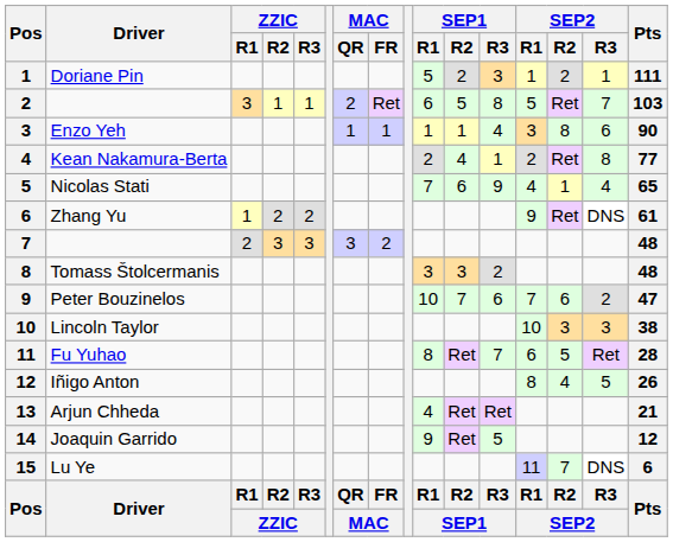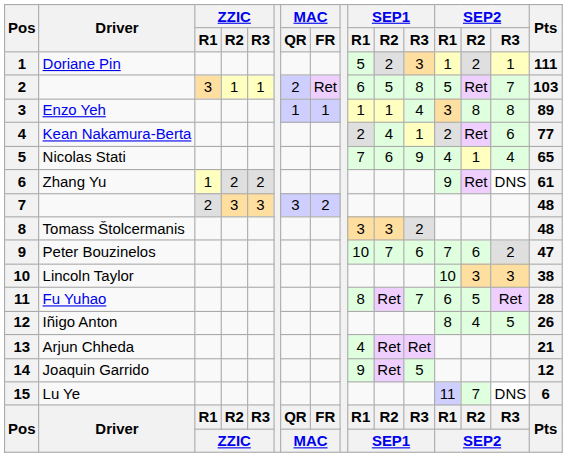Enzo Yeh | SEP2 / R3: 6 -> 8
Enzo Yeh | Pts: 90 -> 89
Kean Nakamura-Berta | SEP2 / R3: 8 -> 6
